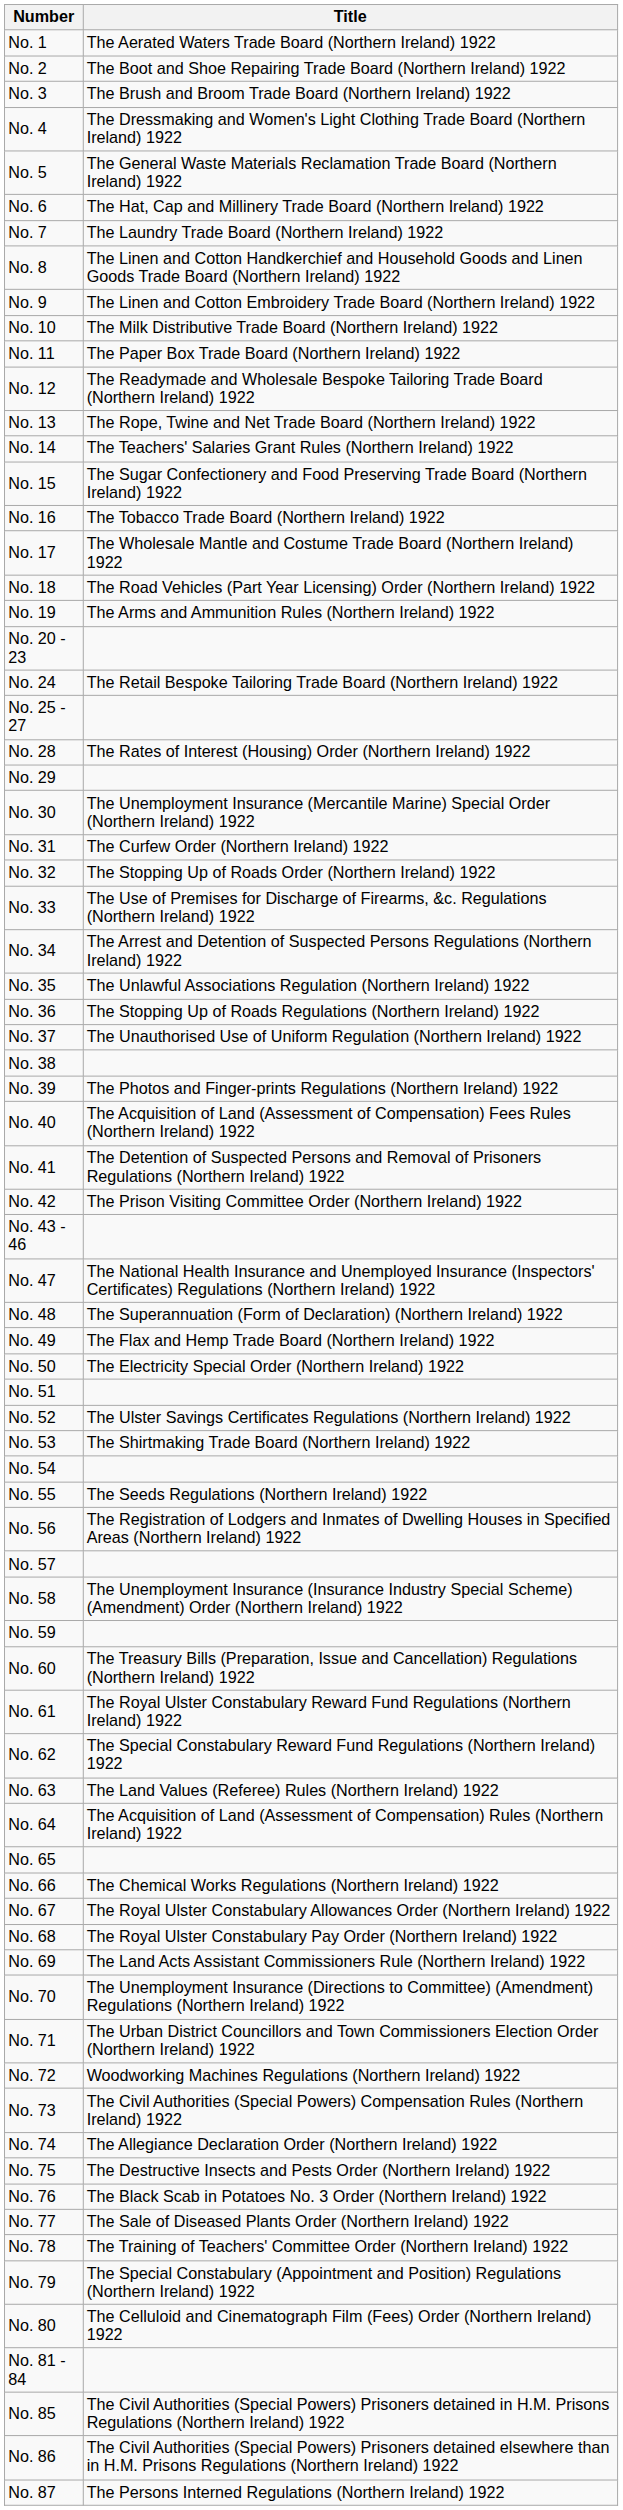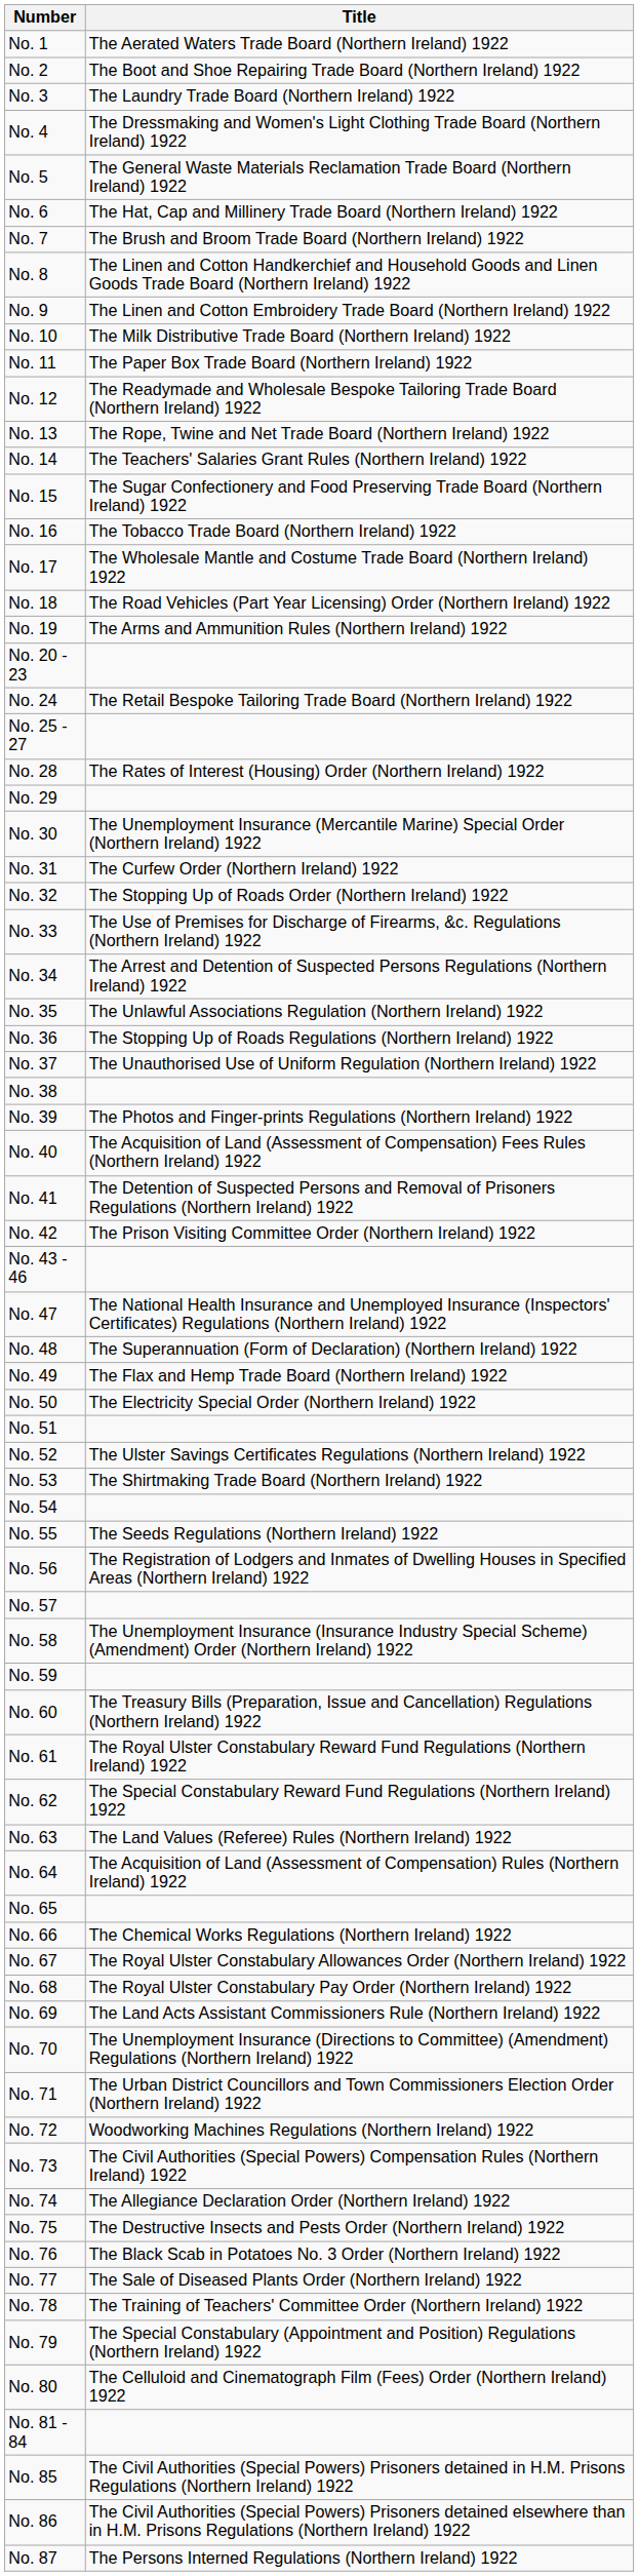No. 3 | Title: The Brush and Broom Trade Board (Northern Ireland) 1922 -> The Laundry Trade Board (Northern Ireland) 1922
No. 7 | Title: The Laundry Trade Board (Northern Ireland) 1922 -> The Brush and Broom Trade Board (Northern Ireland) 1922
